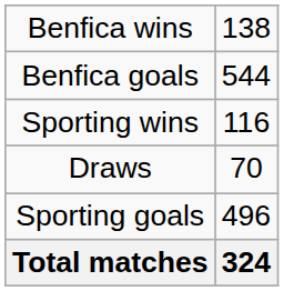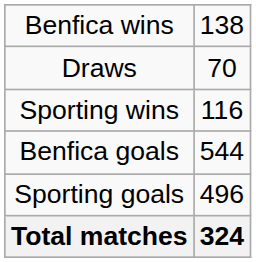rows swapped: Draws <-> Benfica goals
